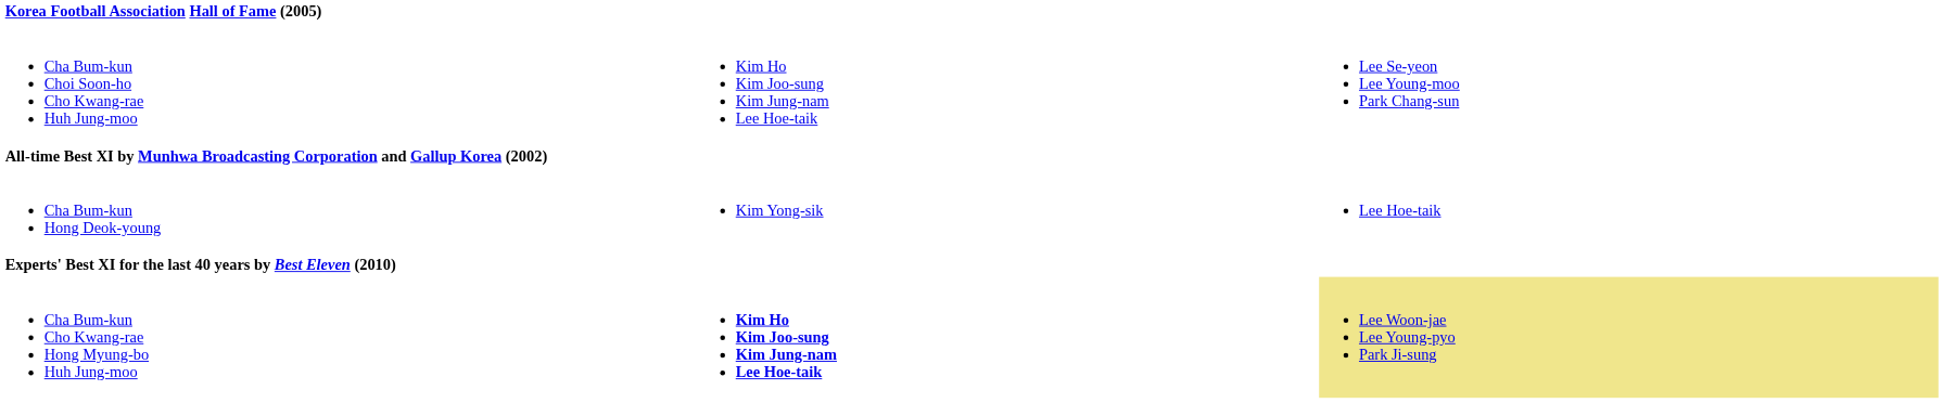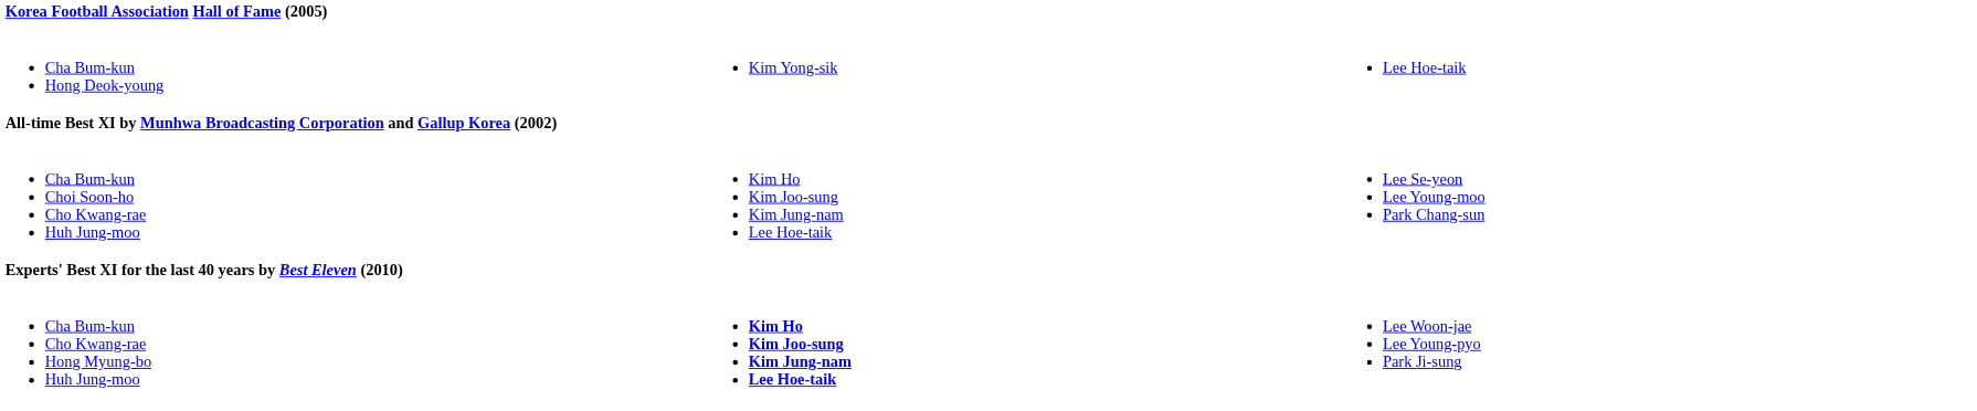rows swapped: Cha Bum-kun Hong Deok-young <-> Cha Bum-kun Choi Soon-ho Cho Kwang-rae Huh Jung-moo
Cha Bum-kun Cho Kwang-rae Hong Myung-bo Huh Jung-moo | column 3: khaki background -> no background
